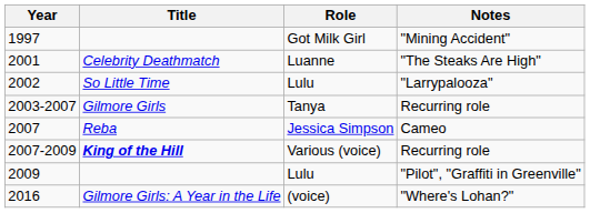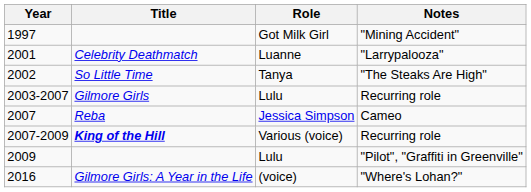2001 | Notes: "The Steaks Are High" -> "Larrypalooza"
2002 | Role: Lulu -> Tanya
2002 | Notes: "Larrypalooza" -> "The Steaks Are High"
2003-2007 | Role: Tanya -> Lulu
